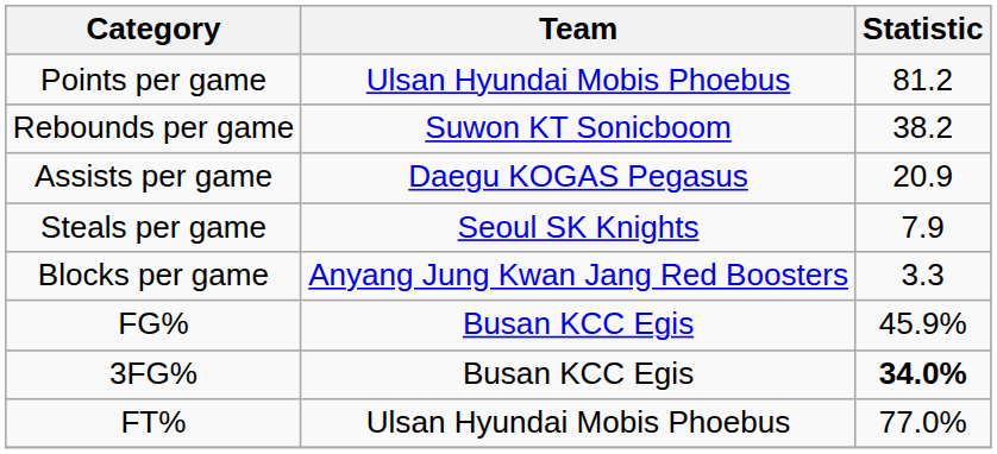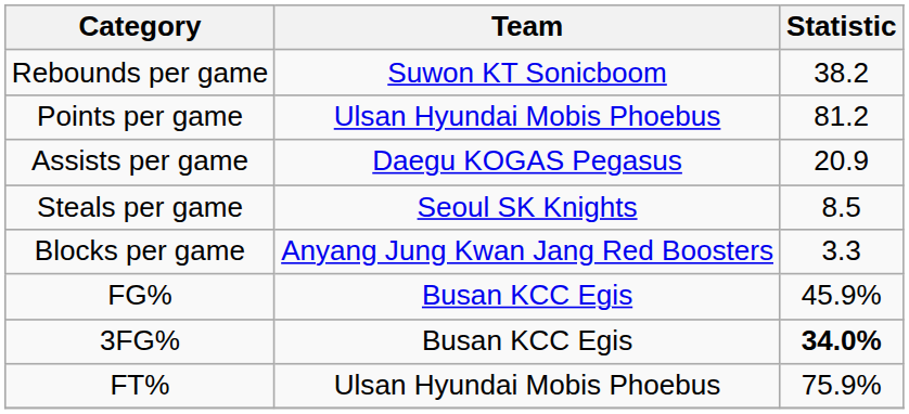rows swapped: Points per game <-> Rebounds per game
Steals per game | Statistic: 7.9 -> 8.5
FT% | Statistic: 77.0% -> 75.9%
